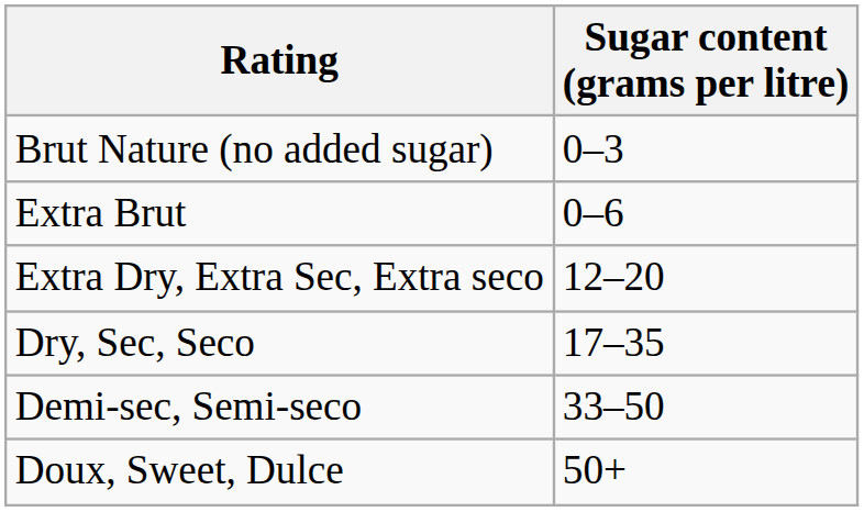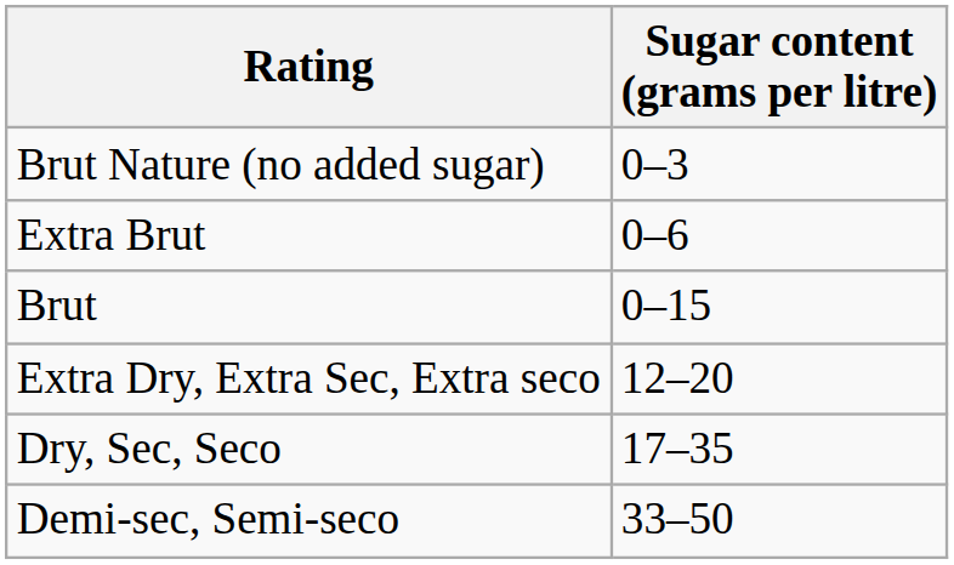+ row: Brut | 0–15
- row: Doux, Sweet, Dulce | 50+
